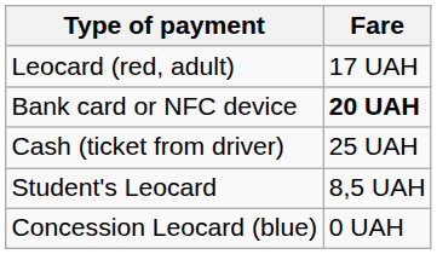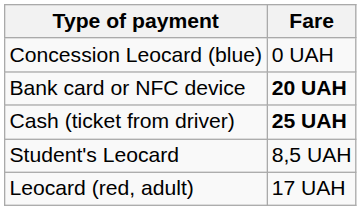rows swapped: Leocard (red, adult) <-> Concession Leocard (blue)
Cash (ticket from driver) | Fare: normal -> bold
